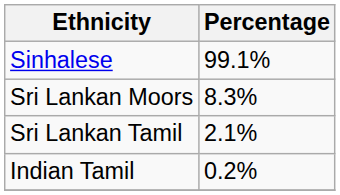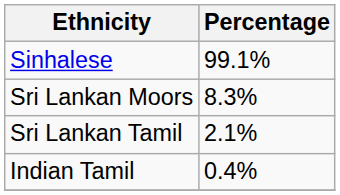Indian Tamil | Percentage: 0.2% -> 0.4%
